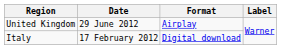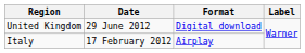United Kingdom | Format: Airplay -> Digital download
Italy | Format: Digital download -> Airplay
